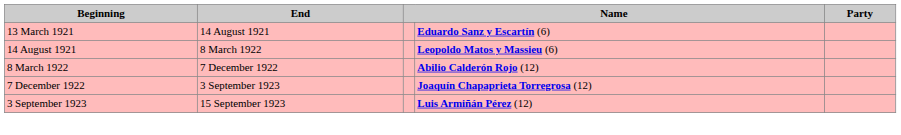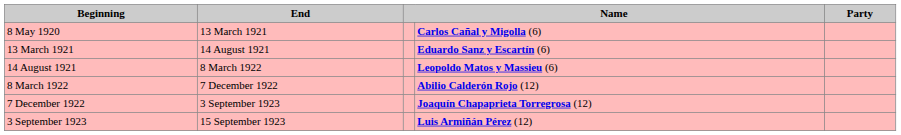+ row: 8 May 1920 | 13 March 1921 | Carlos Cañal y Migolla (6)
